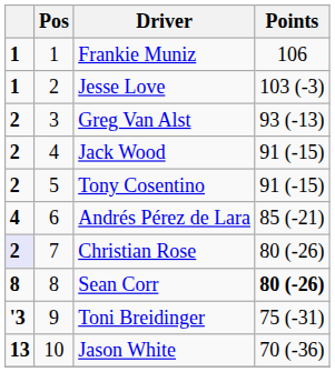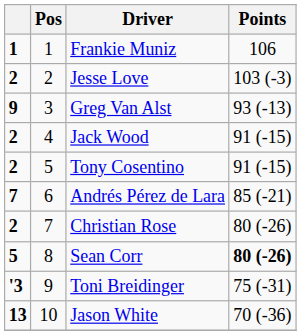Jesse Love | column 1: 1 -> 2
Greg Van Alst | column 1: 2 -> 9
Andrés Pérez de Lara | column 1: 4 -> 7
Christian Rose | column 1: lavender background -> no background
Sean Corr | column 1: 8 -> 5
